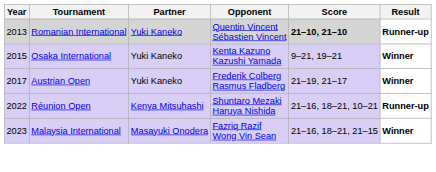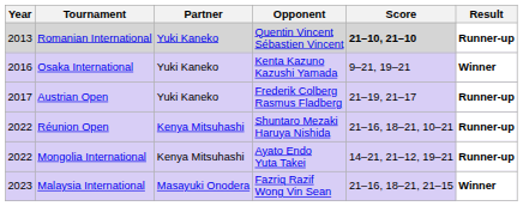Osaka International | Year: 2015 -> 2016
Austrian Open | Result: Winner -> Runner-up
+ row: 2022 | Mongolia International | Kenya Mitsuhashi | Ayato Endo Yuta Takei | 14–21, 21–12, 19–21 | Runner-up
